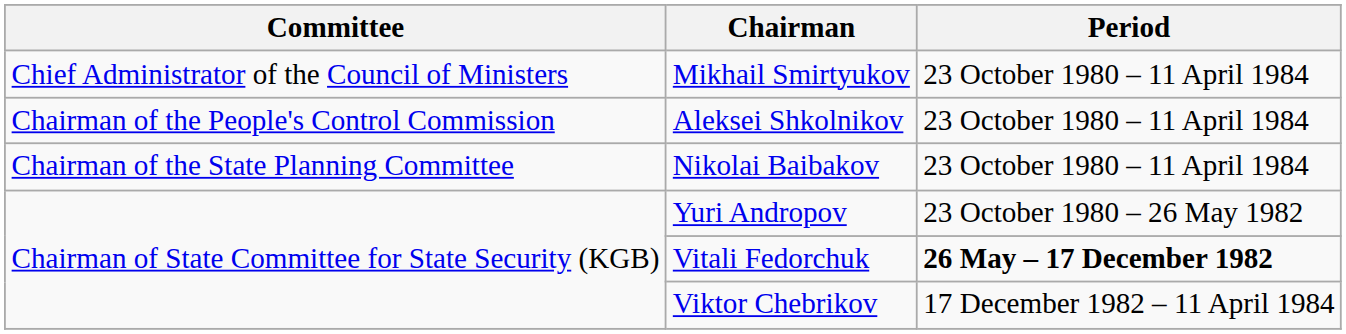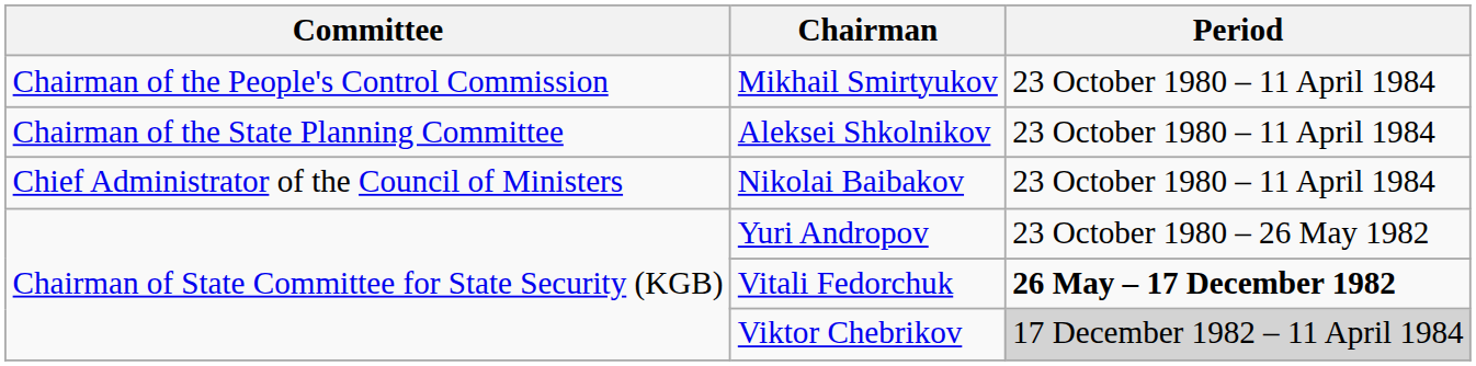Mikhail Smirtyukov | Committee: Chief Administrator of the Council of Ministers -> Chairman of the People's Control Commission
Aleksei Shkolnikov | Committee: Chairman of the People's Control Commission -> Chairman of the State Planning Committee
Nikolai Baibakov | Committee: Chairman of the State Planning Committee -> Chief Administrator of the Council of Ministers
Viktor Chebrikov | Period: no background -> lightgrey background
